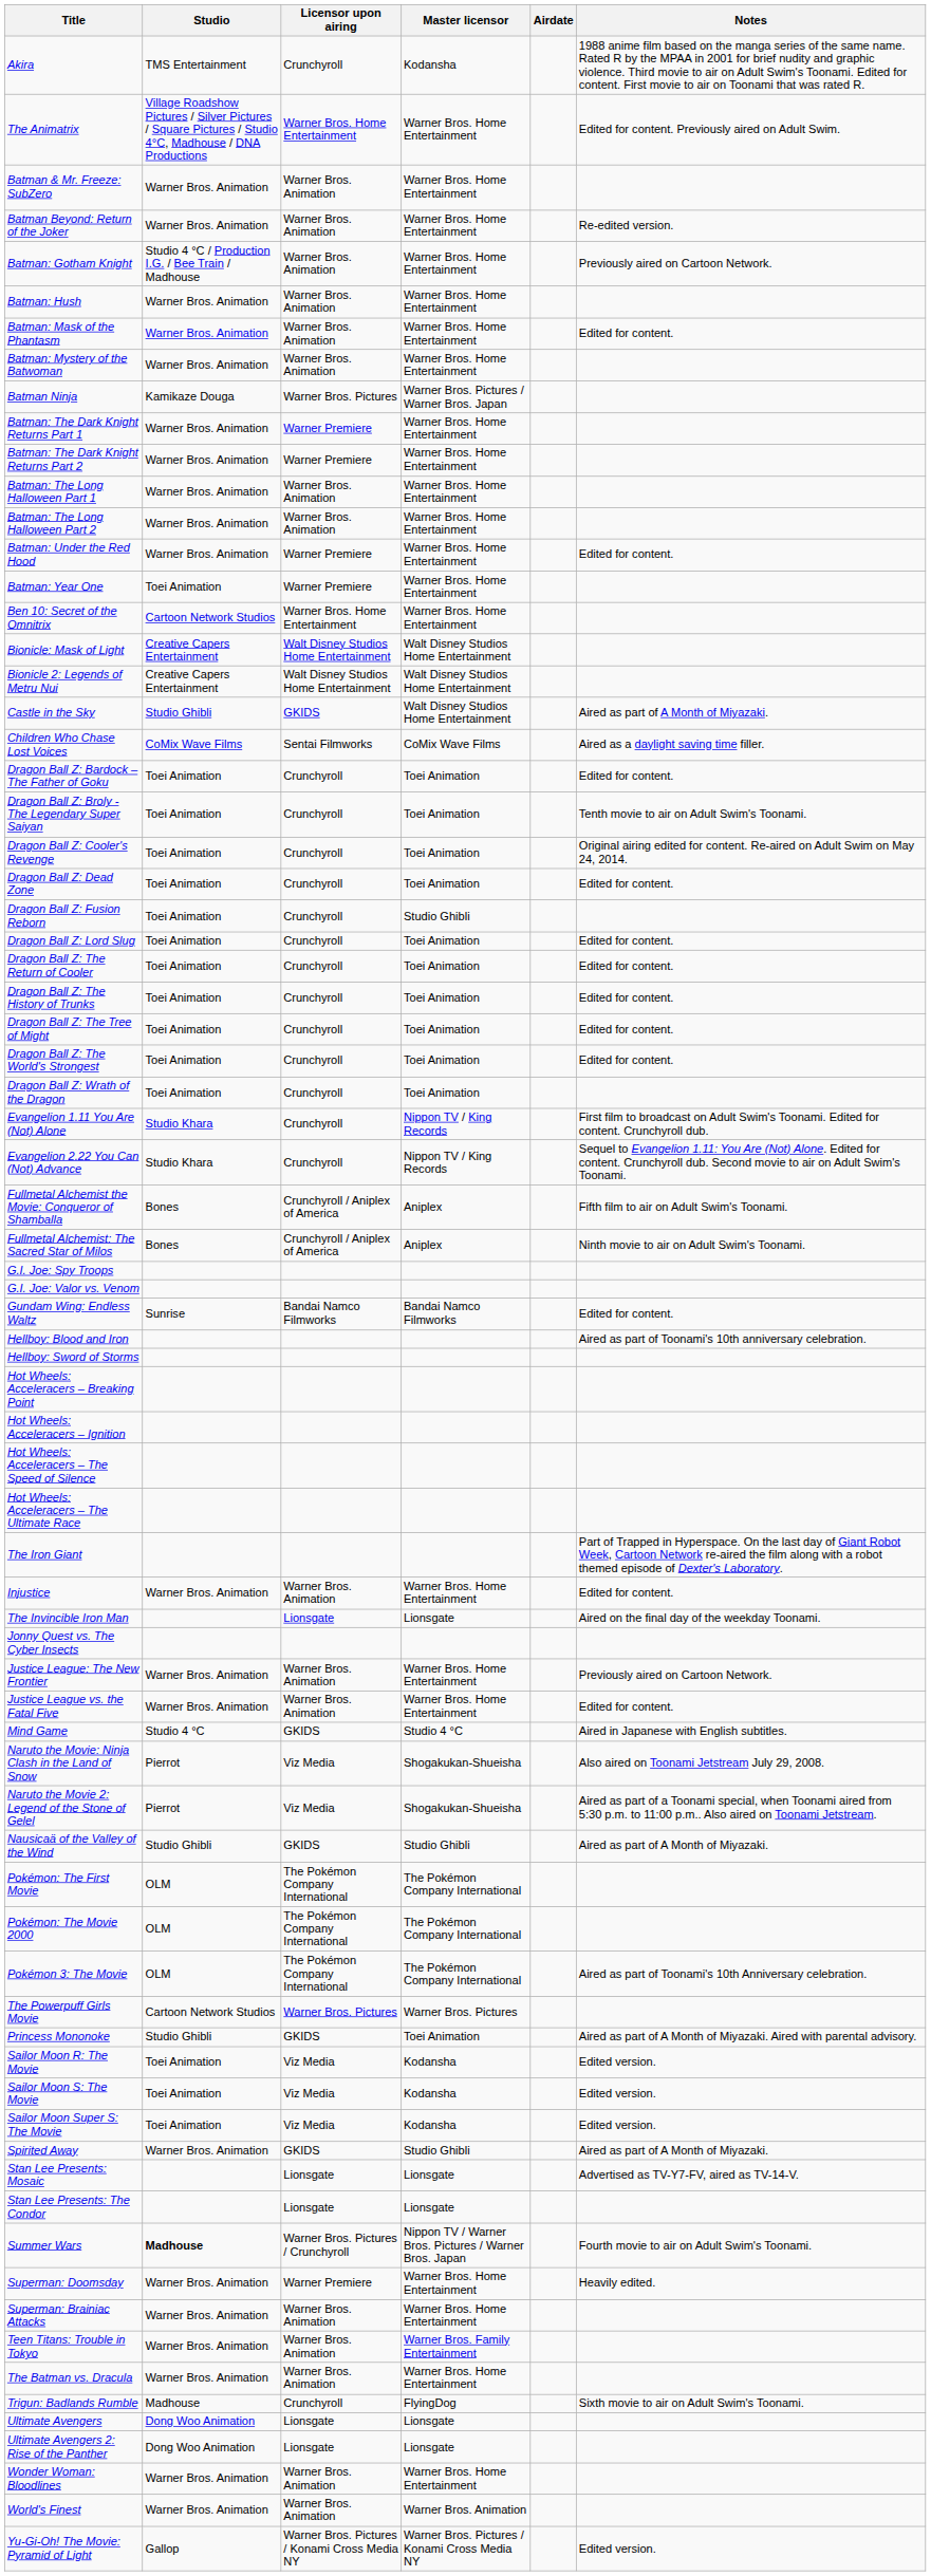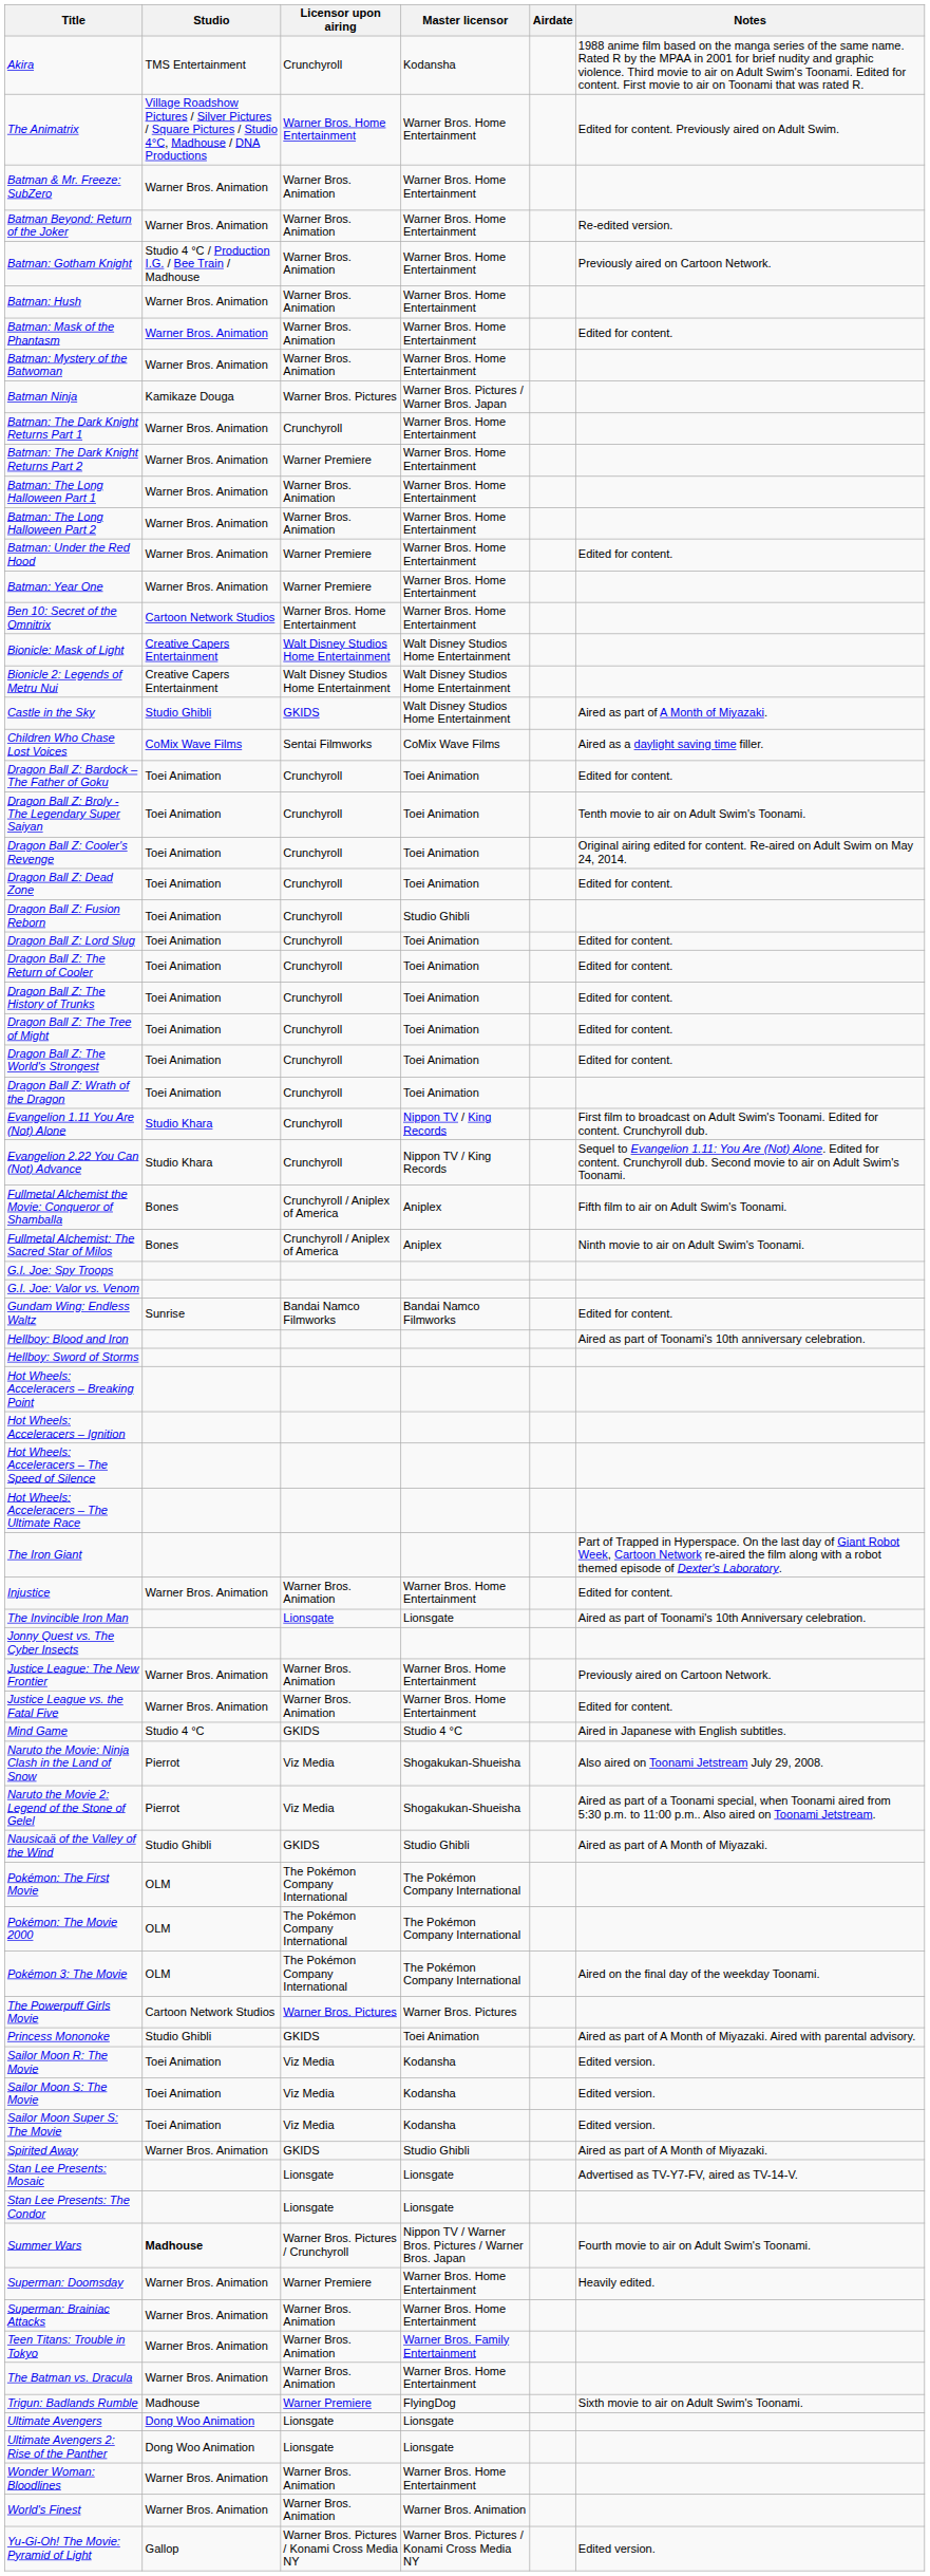Batman: The Dark Knight Returns Part 1 | Licensor upon airing: Warner Premiere -> Crunchyroll
Batman: Year One | Studio: Toei Animation -> Warner Bros. Animation
The Invincible Iron Man | Notes: Aired on the final day of the weekday Toonami. -> Aired as part of Toonami's 10th Anniversary celebration.
Pokémon 3: The Movie | Notes: Aired as part of Toonami's 10th Anniversary celebration. -> Aired on the final day of the weekday Toonami.
Trigun: Badlands Rumble | Licensor upon airing: Crunchyroll -> Warner Premiere
